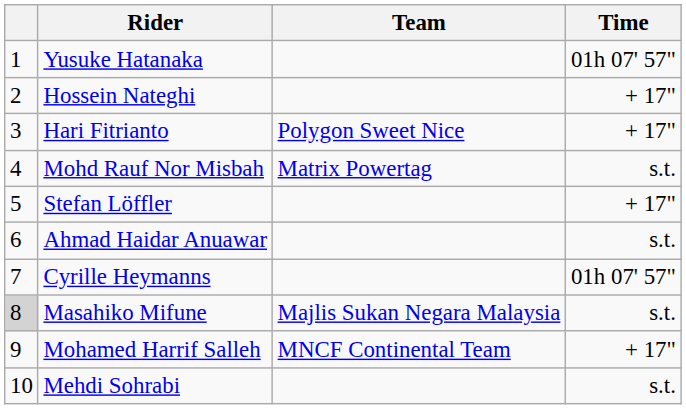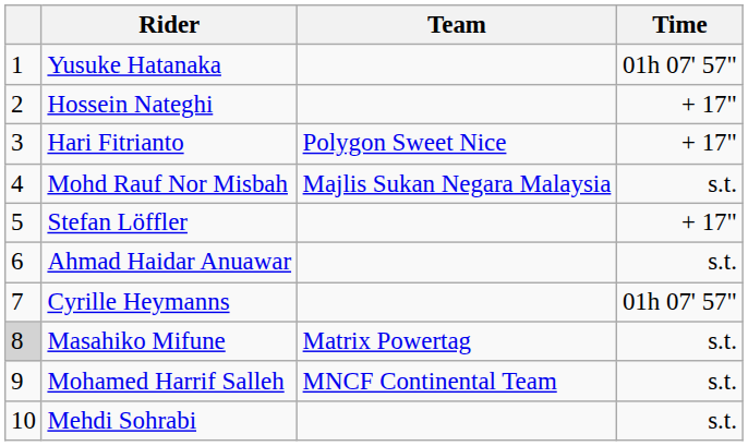Mohd Rauf Nor Misbah | Team: Matrix Powertag -> Majlis Sukan Negara Malaysia
Masahiko Mifune | Team: Majlis Sukan Negara Malaysia -> Matrix Powertag
Mohamed Harrif Salleh | Time: + 17" -> s.t.
